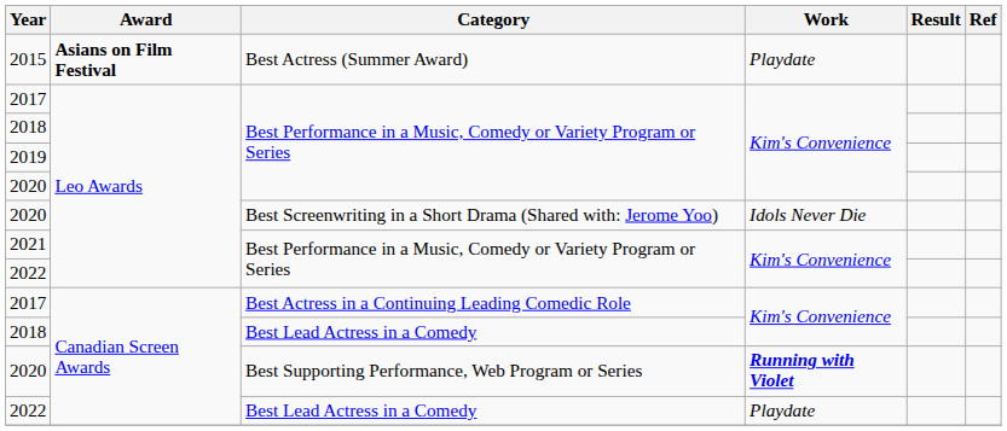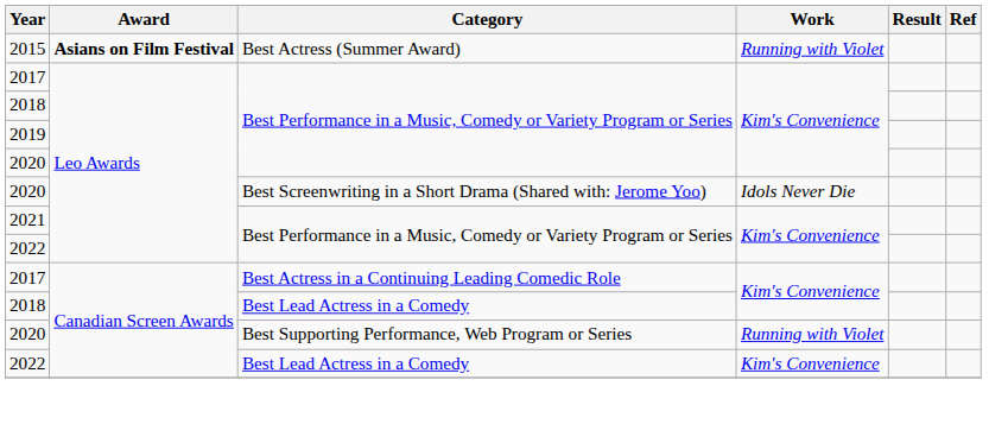2015 | Work: Playdate -> Running with Violet
2020 / Best Supporting Performance, Web Program or Series | Work: bold -> normal
2022 / Best Lead Actress in a Comedy | Work: Playdate -> Kim's Convenience
